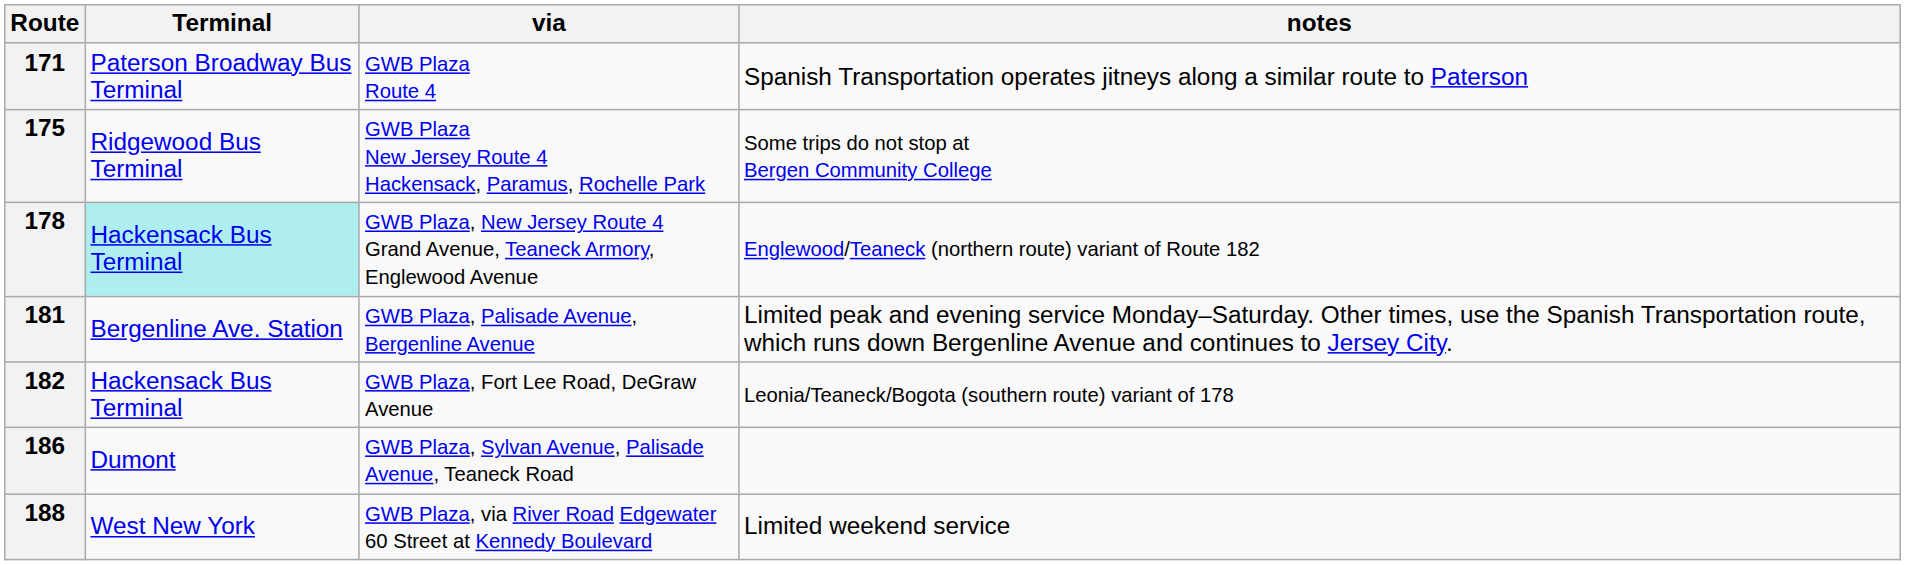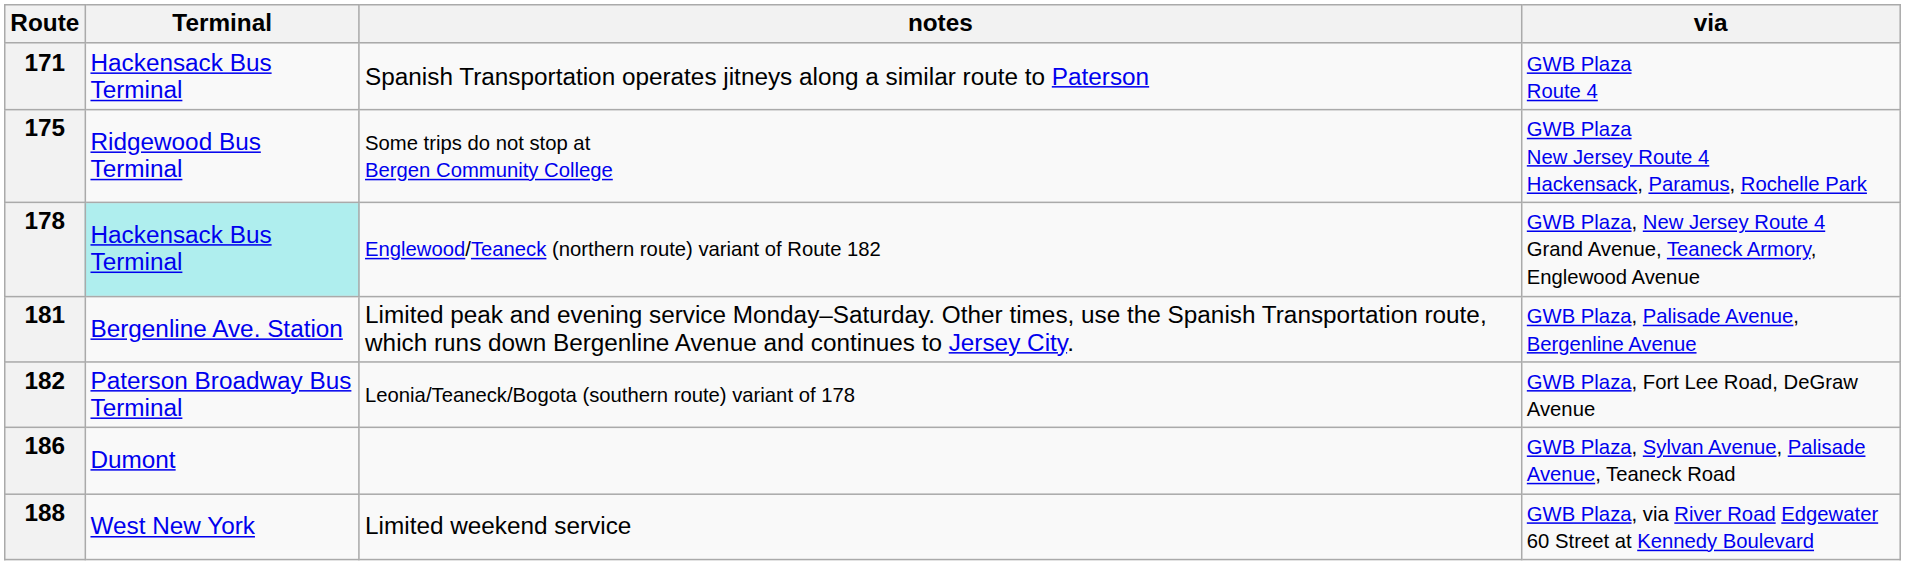columns swapped: via <-> notes
171 | Terminal: Paterson Broadway Bus Terminal -> Hackensack Bus Terminal
182 | Terminal: Hackensack Bus Terminal -> Paterson Broadway Bus Terminal
